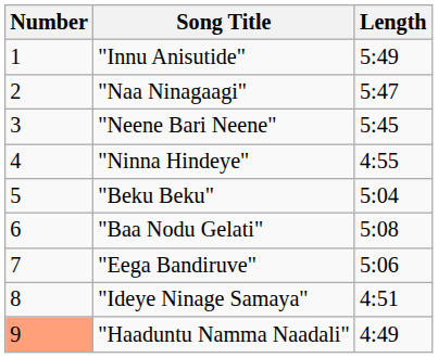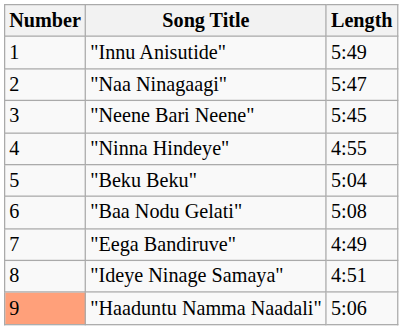"Eega Bandiruve" | Length: 5:06 -> 4:49
"Haaduntu Namma Naadali" | Length: 4:49 -> 5:06
